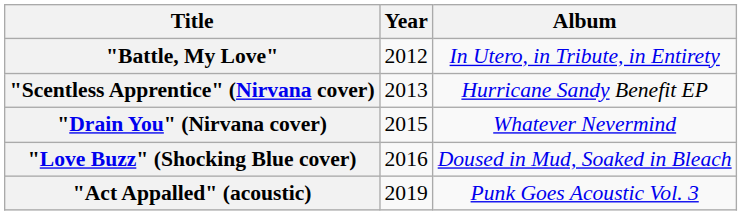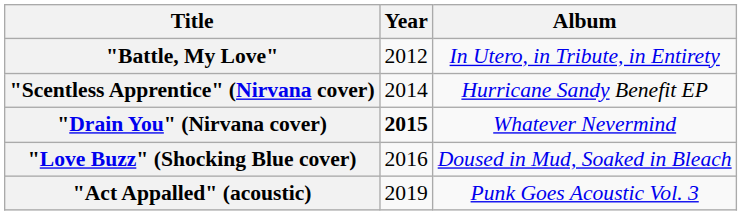"Scentless Apprentice" (Nirvana cover) | Year: 2013 -> 2014
"Drain You" (Nirvana cover) | Year: normal -> bold
